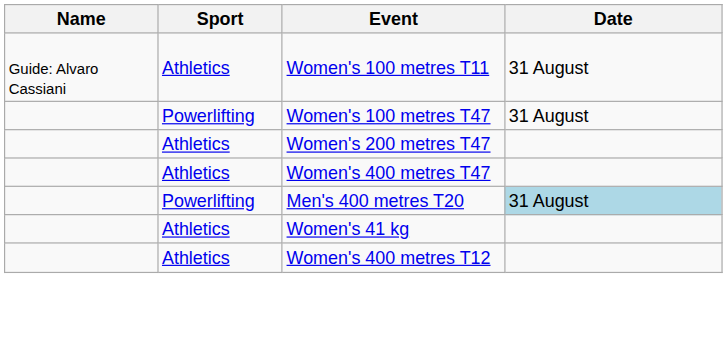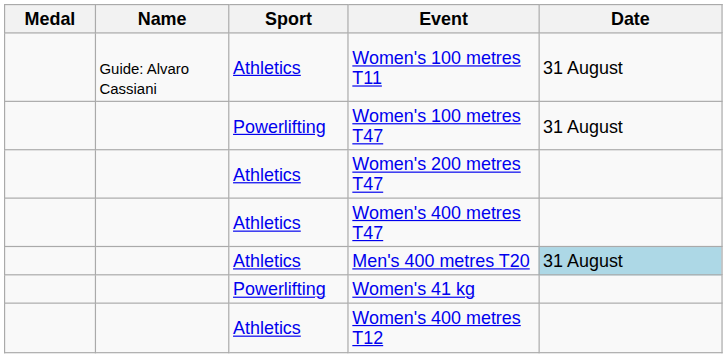+ column: Medal
Men's 400 metres T20 | Sport: Powerlifting -> Athletics
Women's 41 kg | Sport: Athletics -> Powerlifting
